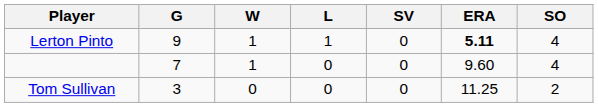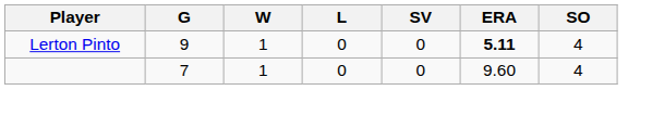Lerton Pinto | L: 1 -> 0
- row: Tom Sullivan | 3 | 0 | 0 | 0 | 11.25 | 2
